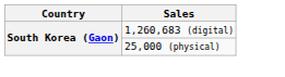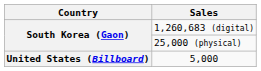+ row: United States (Billboard) | 5,000
